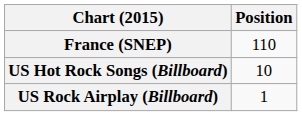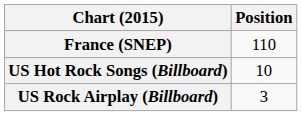US Rock Airplay (Billboard) | Position: 1 -> 3
